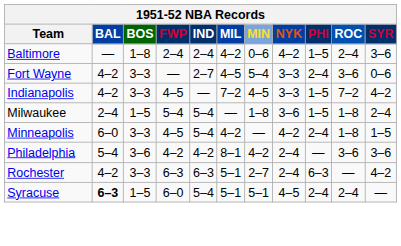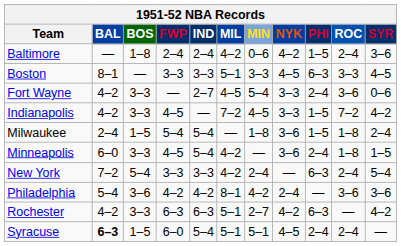+ row: Boston | 8–1 | — | 3–3 | 3–3 | 5–1 | 3–3 | 4–5 | 6–3 | 3–3 | 4–5
Minneapolis | NYK: 4–2 -> 3–6
+ row: New York | 7–2 | 5–4 | 3–3 | 3–3 | 4–2 | 2–4 | — | 6–3 | 2–4 | 5–4
Rochester | NYK: 2–4 -> 4–2
